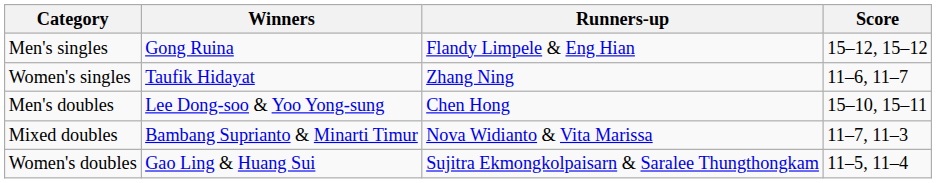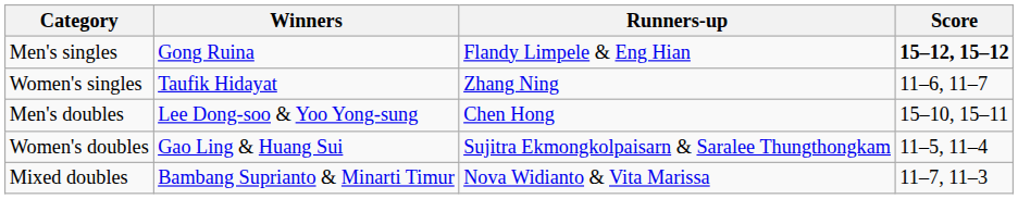Men's singles | Score: normal -> bold
rows swapped: Women's doubles <-> Mixed doubles
